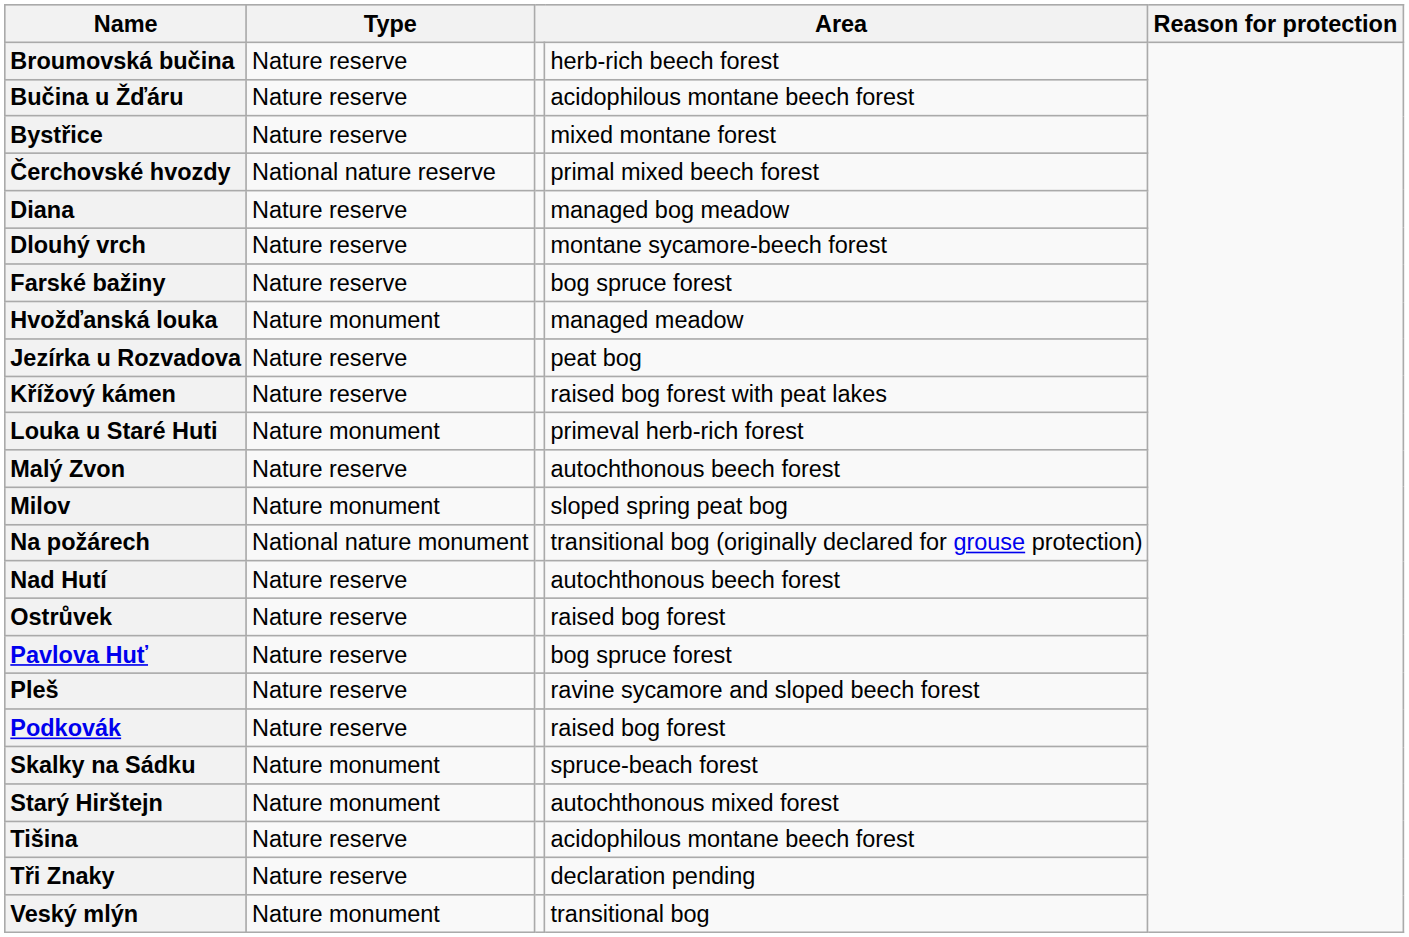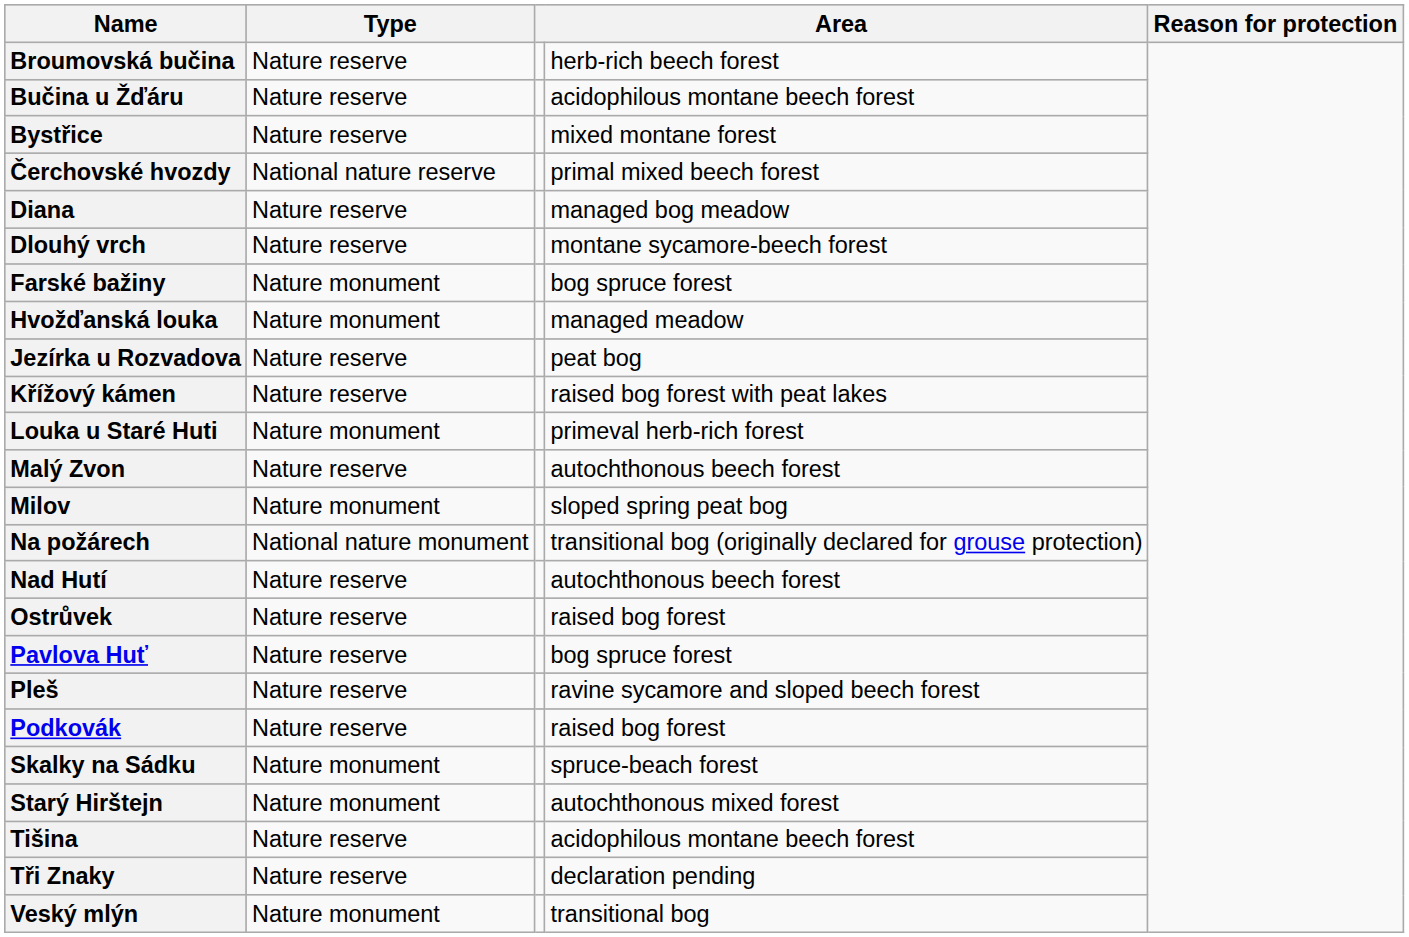Farské bažiny | Type: Nature reserve -> Nature monument
